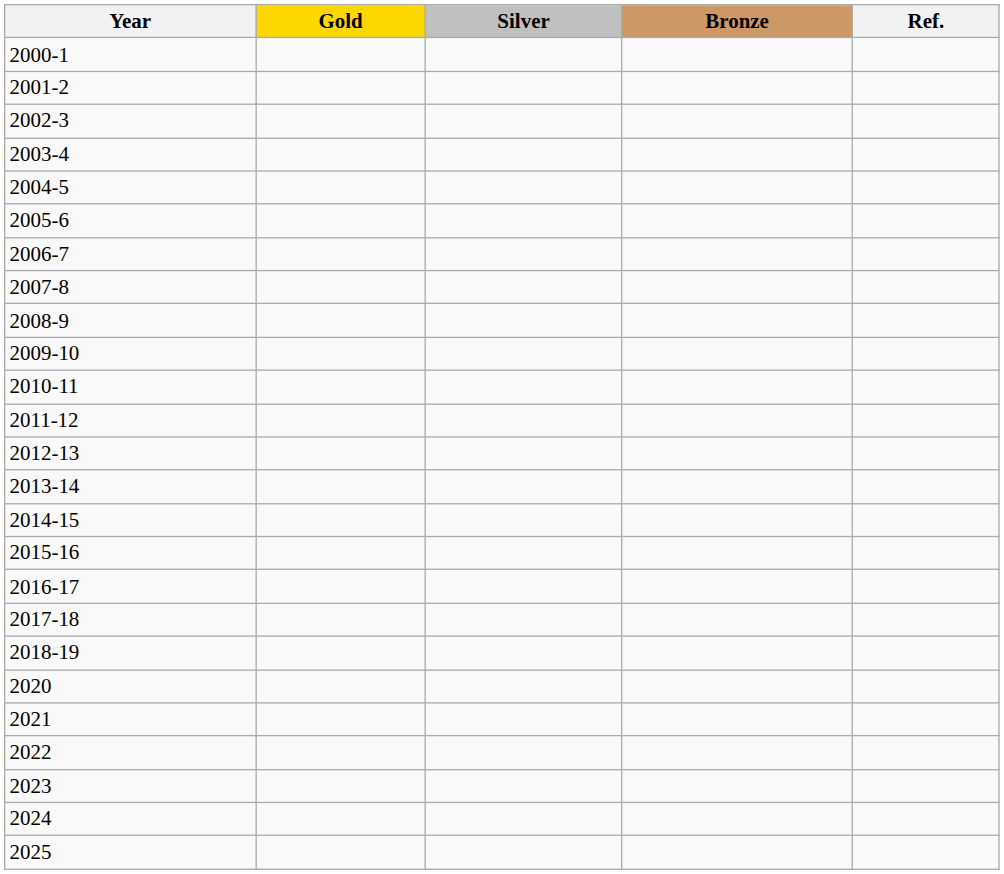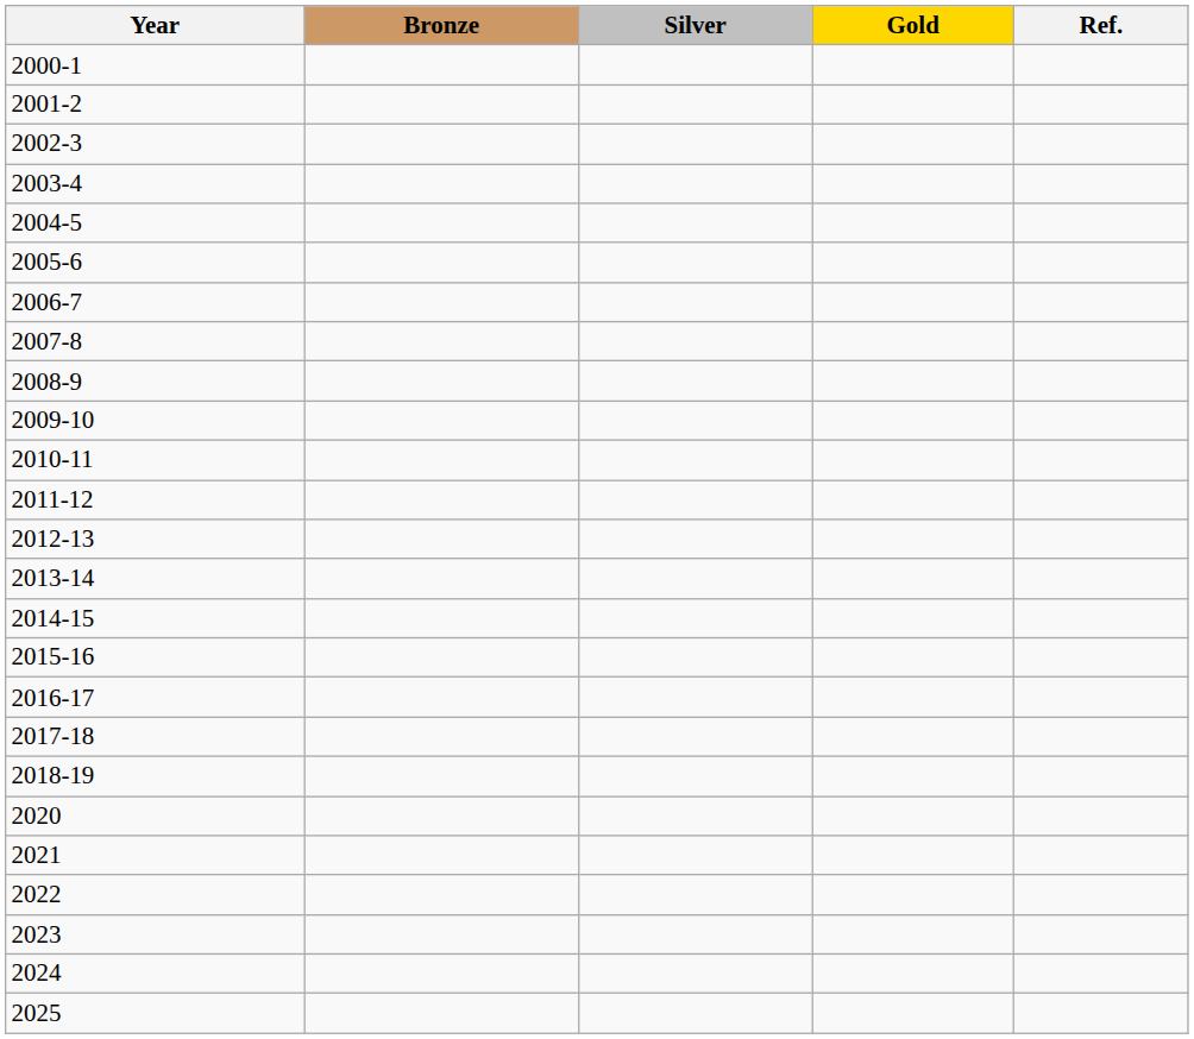columns swapped: Gold <-> Bronze
